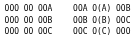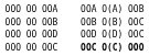+ row: OOO OO OOD | OOD O(D) OOC
OOO OO OOC | column 3: normal -> bold
